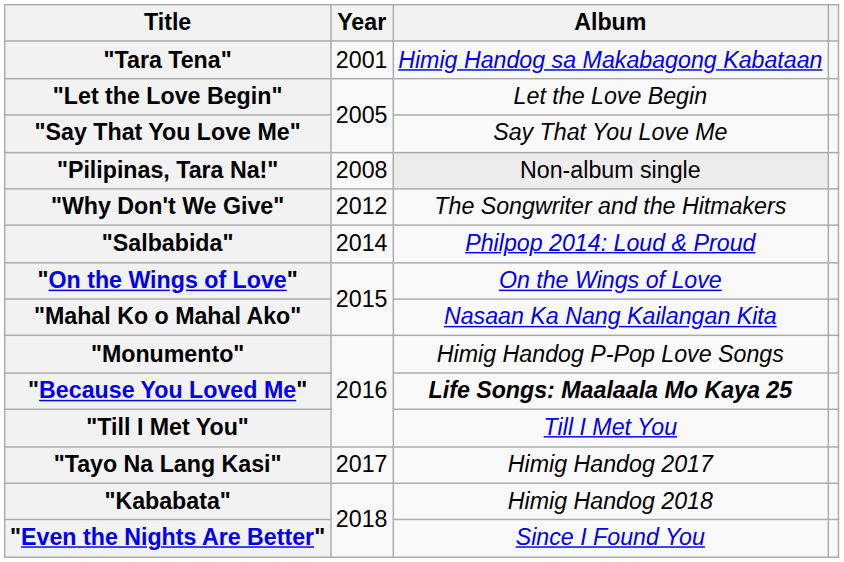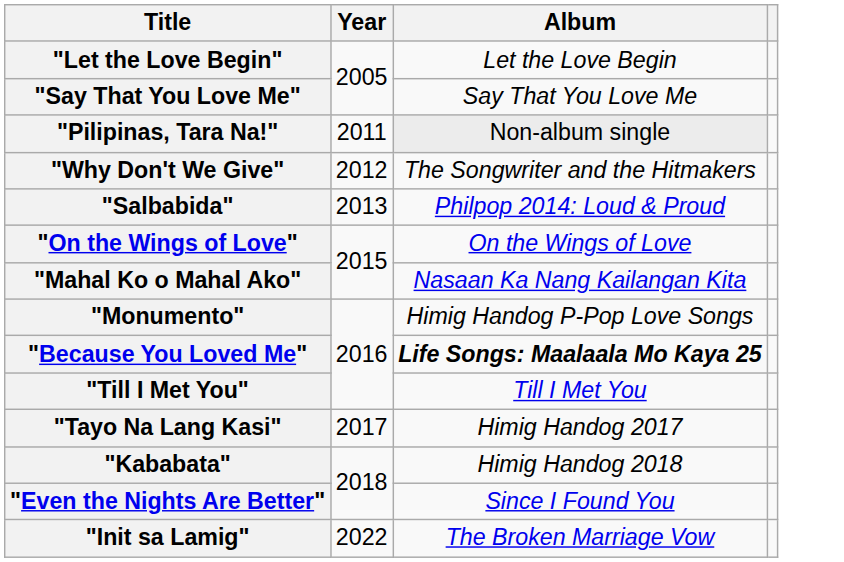- row: "Tara Tena" | 2001 | Himig Handog sa Makabagong Kabataan
"Pilipinas, Tara Na!" | Year: 2008 -> 2011
"Salbabida" | Year: 2014 -> 2013
+ row: "Init sa Lamig" | 2022 | The Broken Marriage Vow
